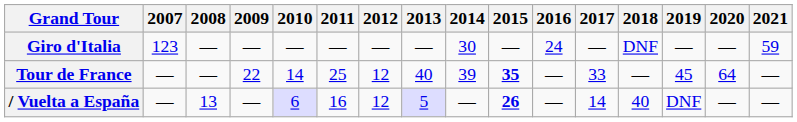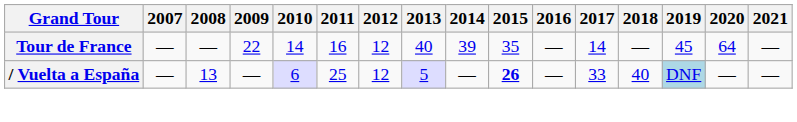- row: Giro d'Italia | 123 | — | — | — | — | — | — | 30 | — | 24 | — | DNF | — | — | 59
Tour de France | 2011: 25 -> 16
Tour de France | 2015: bold -> normal
Tour de France | 2017: 33 -> 14
/ Vuelta a España | 2011: 16 -> 25
/ Vuelta a España | 2017: 14 -> 33
/ Vuelta a España | 2019: no background -> lightblue background
